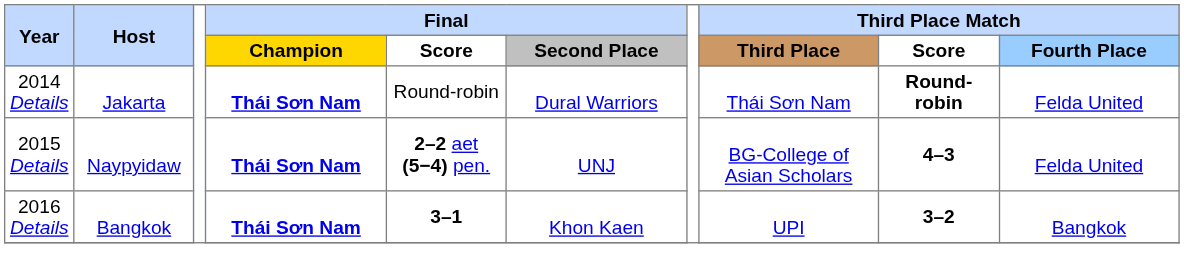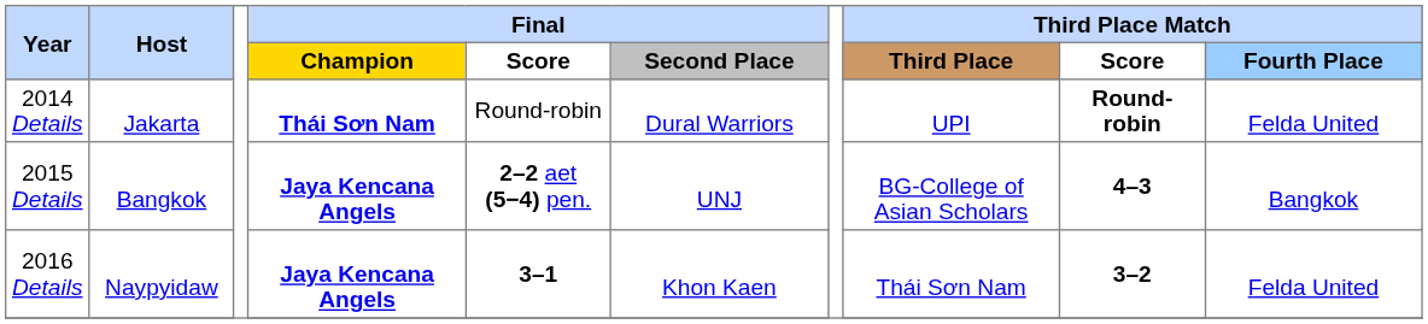2014 Details | Third Place Match / Third Place: Thái Sơn Nam -> UPI
2015 Details | Host: Naypyidaw -> Bangkok
2015 Details | Final / Champion: Thái Sơn Nam -> Jaya Kencana Angels
2015 Details | Third Place Match / Fourth Place: Felda United -> Bangkok
2016 Details | Host: Bangkok -> Naypyidaw
2016 Details | Final / Champion: Thái Sơn Nam -> Jaya Kencana Angels
2016 Details | Third Place Match / Third Place: UPI -> Thái Sơn Nam
2016 Details | Third Place Match / Fourth Place: Bangkok -> Felda United
